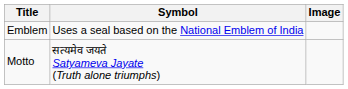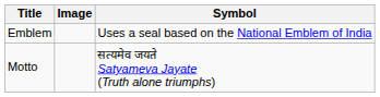columns swapped: Symbol <-> Image
